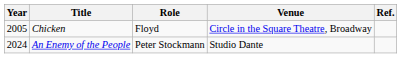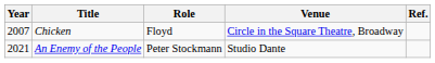Chicken | Year: 2005 -> 2007
An Enemy of the People | Year: 2024 -> 2021
